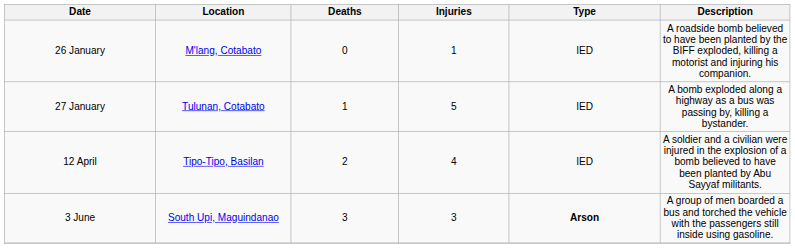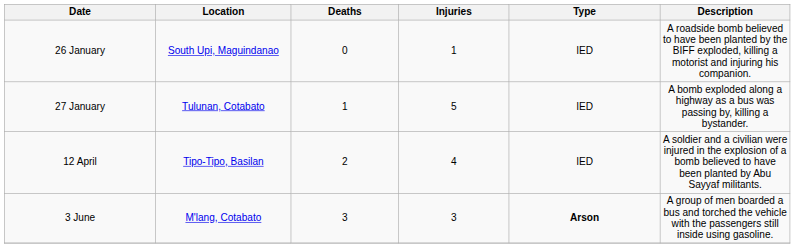26 January | Location: M'lang, Cotabato -> South Upi, Maguindanao
3 June | Location: South Upi, Maguindanao -> M'lang, Cotabato
